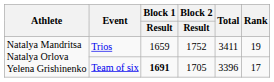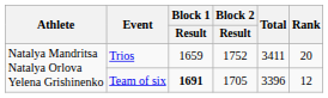Trios | Rank: 19 -> 20
Team of six | Rank: 17 -> 12
